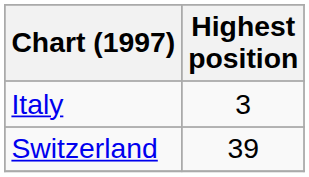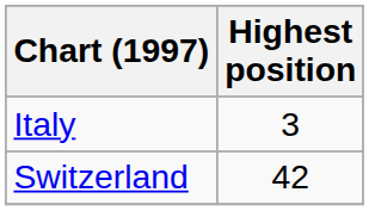Switzerland | Highest position: 39 -> 42
